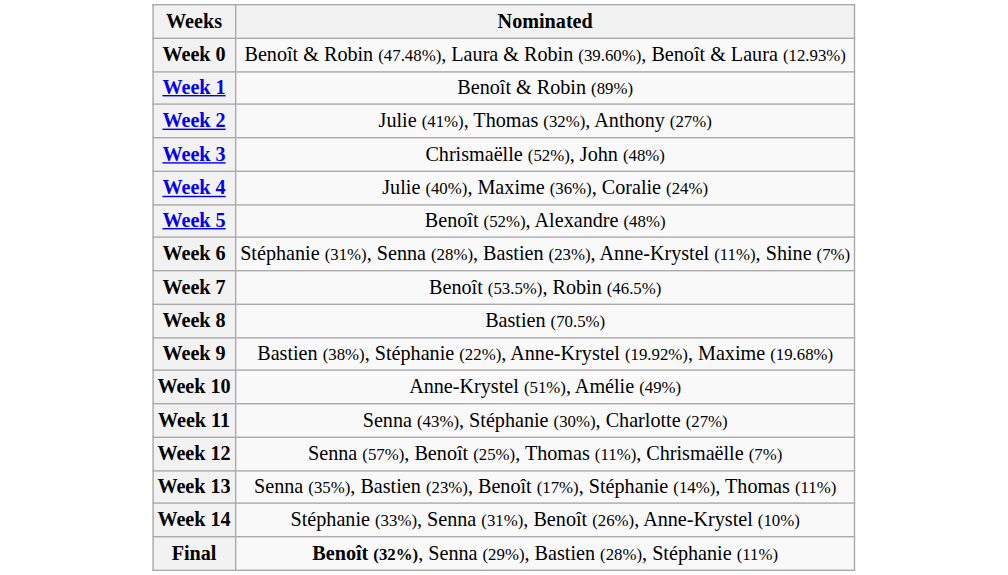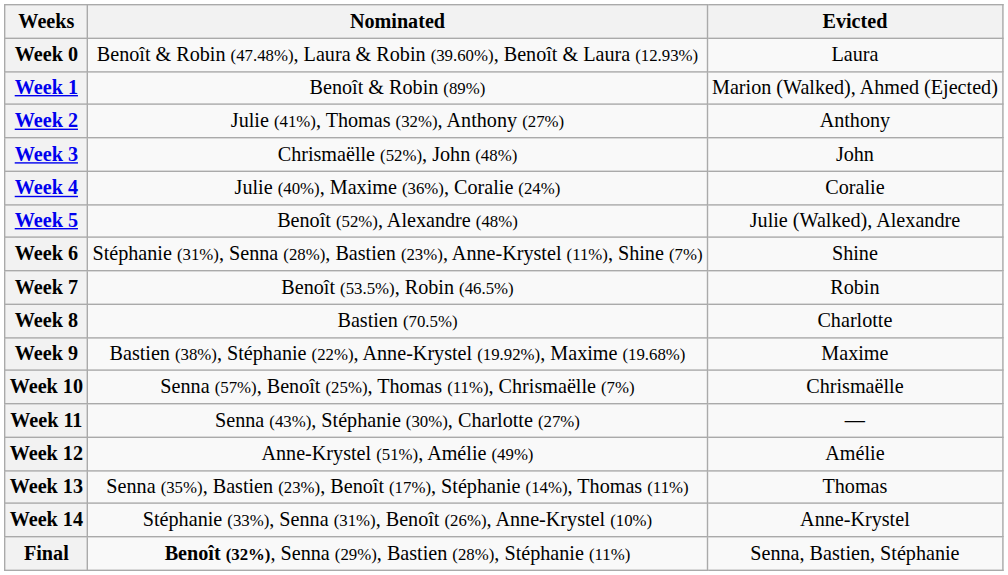+ column: Evicted | Laura | Marion (Walked), Ahmed (Ejected) | Anthony | John | Coralie | Julie (Walked), Alexandre | Shine | Robin | Charlotte | Maxime | Chrismaëlle | — | Amélie | Thomas | Anne-Krystel | Senna, Bastien, Stéphanie
Week 10 | Nominated: Anne-Krystel (51%), Amélie (49%) -> Senna (57%), Benoît (25%), Thomas (11%), Chrismaëlle (7%)
Week 12 | Nominated: Senna (57%), Benoît (25%), Thomas (11%), Chrismaëlle (7%) -> Anne-Krystel (51%), Amélie (49%)
